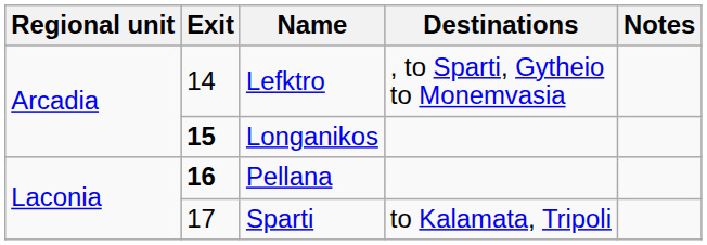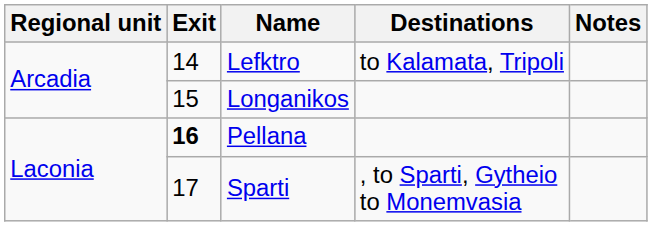Lefktro | Destinations: , to Sparti, Gytheio to Monemvasia -> to Kalamata, Tripoli
Longanikos | Exit: bold -> normal
Sparti | Destinations: to Kalamata, Tripoli -> , to Sparti, Gytheio to Monemvasia
